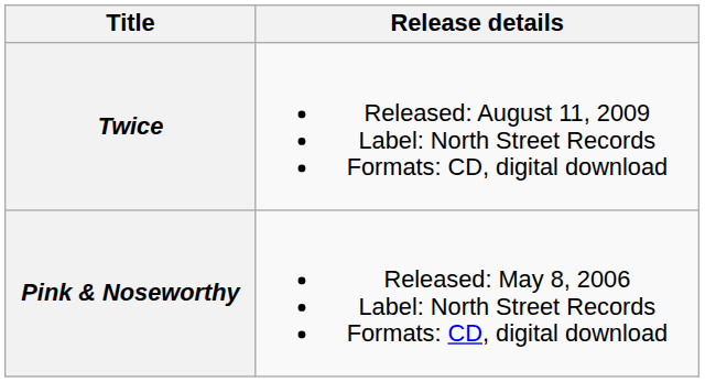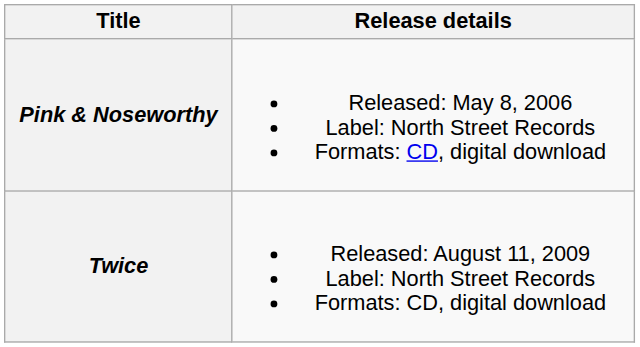rows swapped: Pink & Noseworthy <-> Twice
